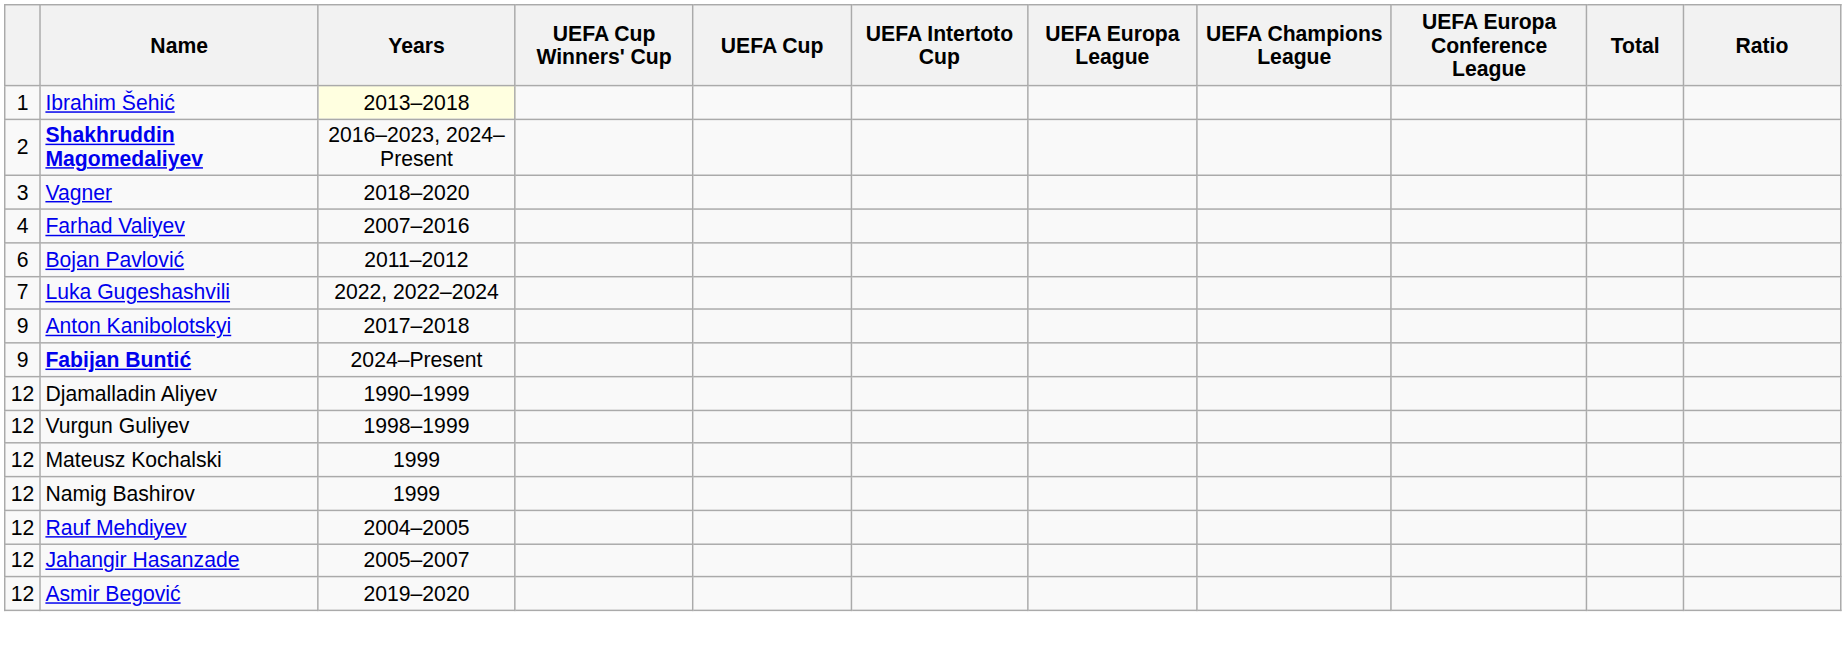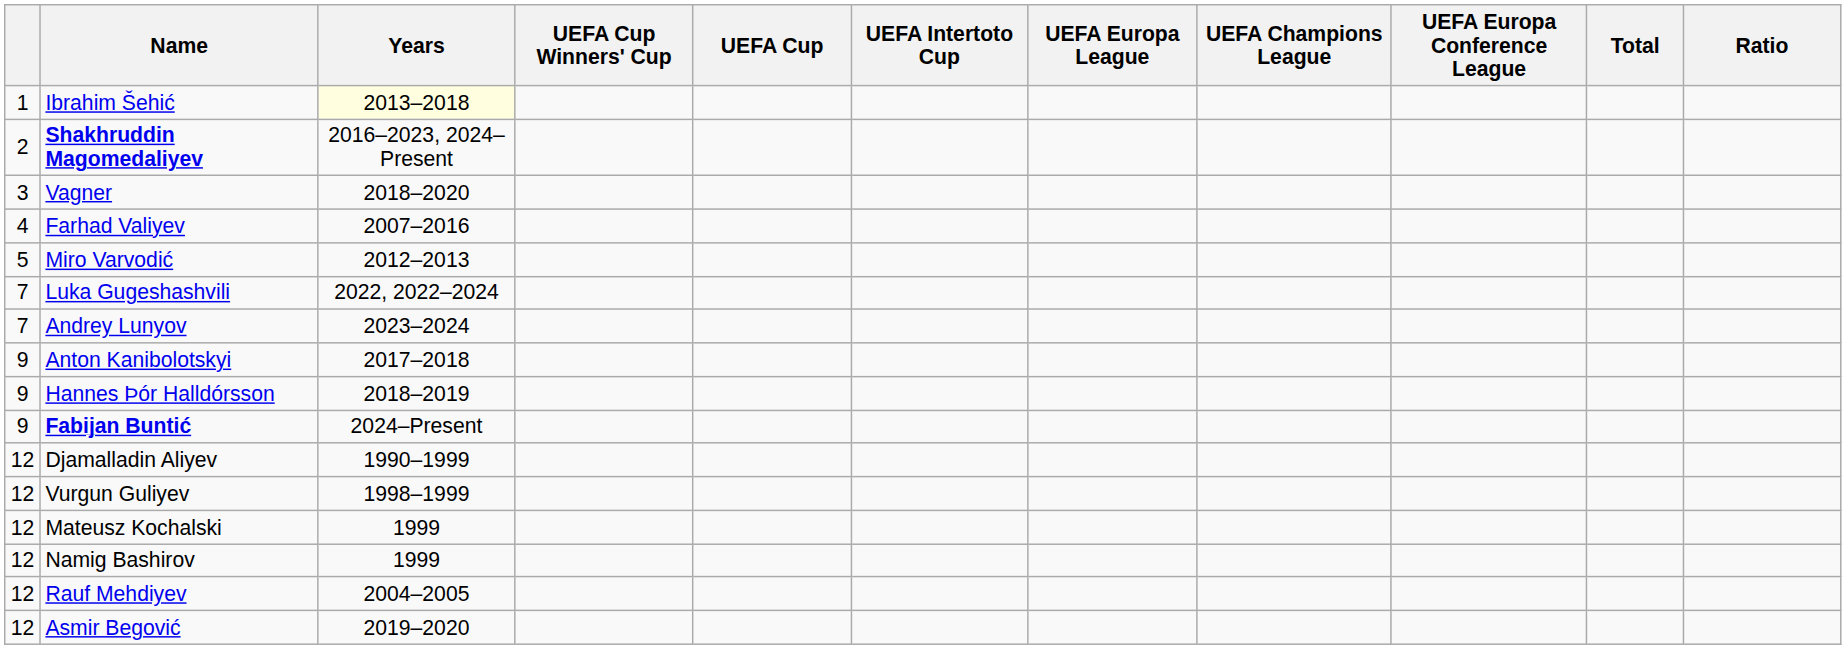+ row: 5 | Miro Varvodić | 2012–2013
- row: 6 | Bojan Pavlović | 2011–2012
+ row: 7 | Andrey Lunyov | 2023–2024
+ row: 9 | Hannes Þór Halldórsson | 2018–2019
- row: 12 | Jahangir Hasanzade | 2005–2007
